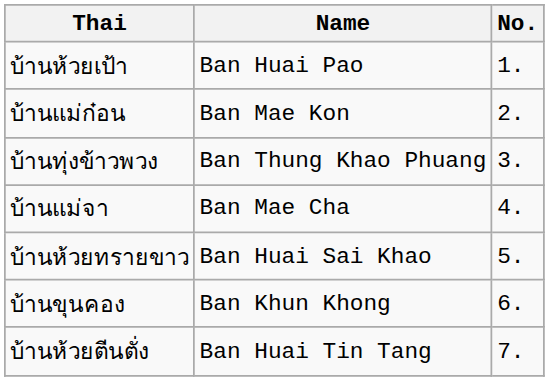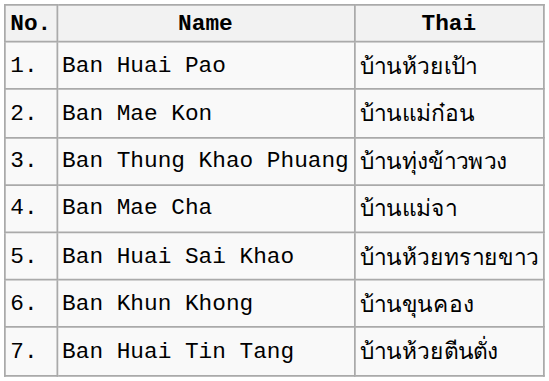columns swapped: No. <-> Thai
